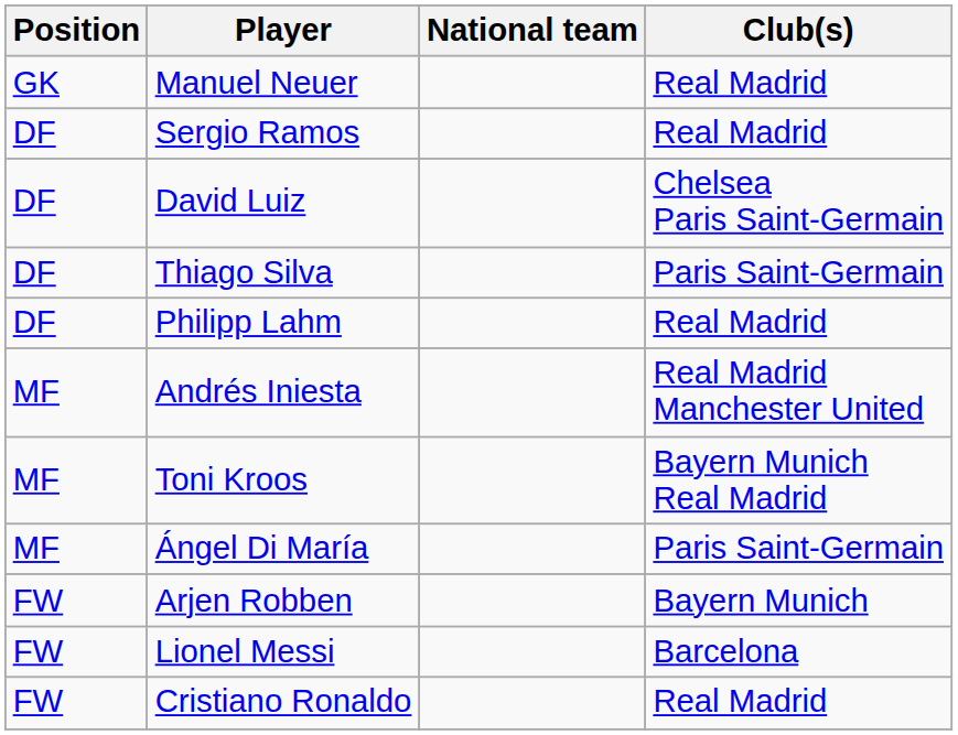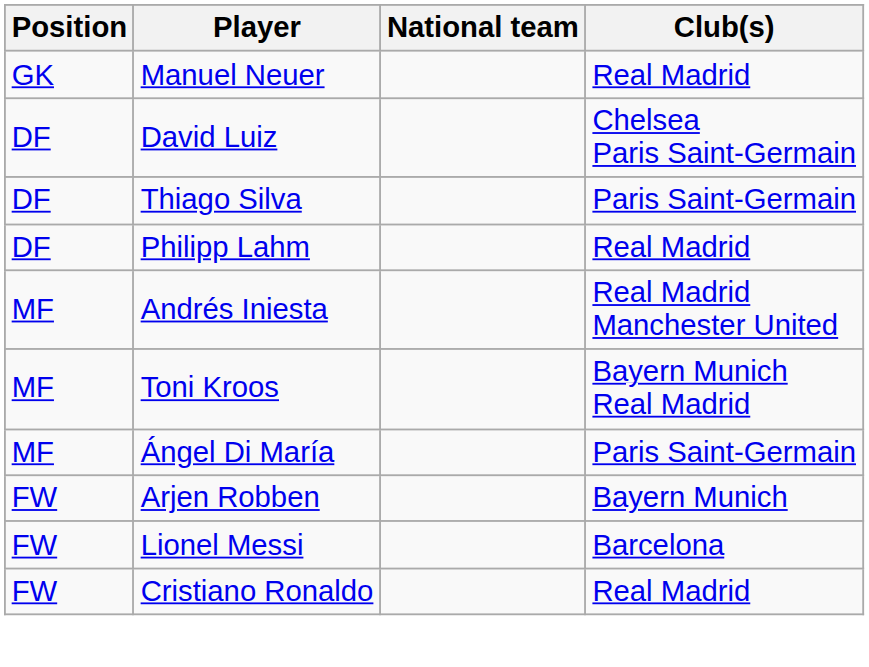- row: DF | Sergio Ramos | Real Madrid
